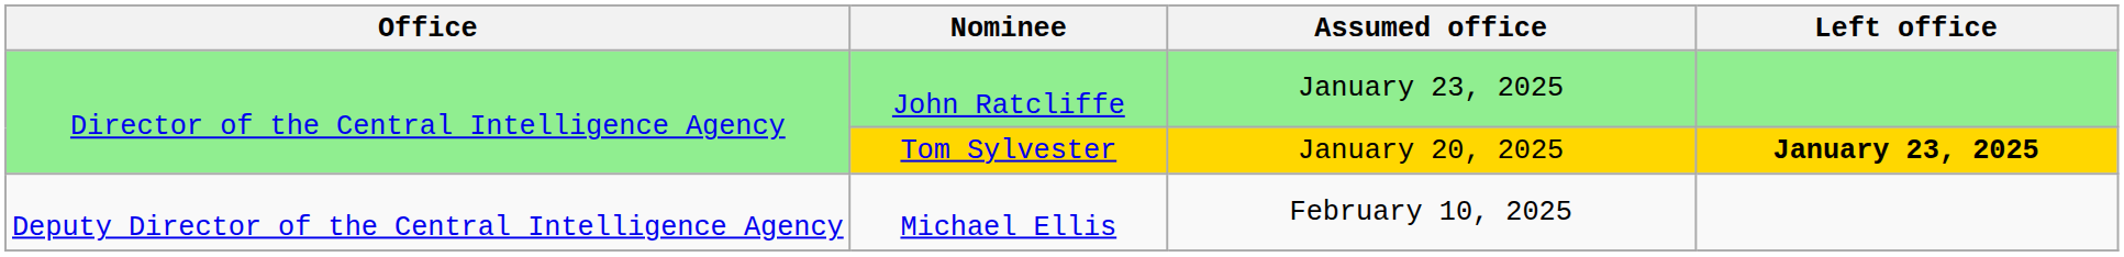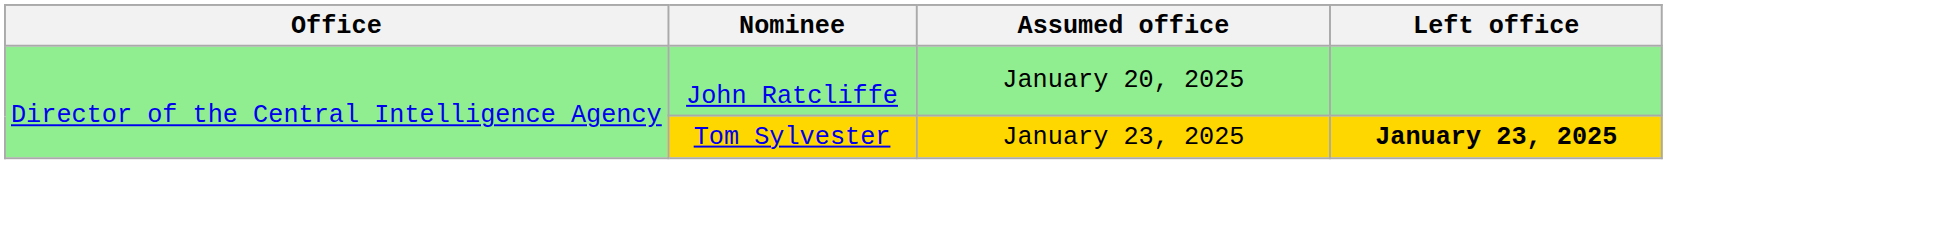John Ratcliffe | Assumed office: January 23, 2025 -> January 20, 2025
Tom Sylvester | Assumed office: January 20, 2025 -> January 23, 2025
- row: Deputy Director of the Central Intelligence Agency | Michael Ellis | February 10, 2025
